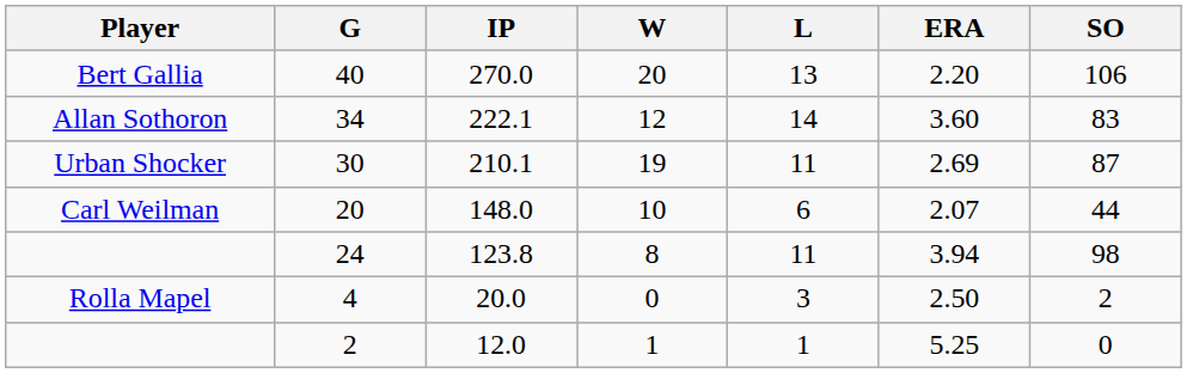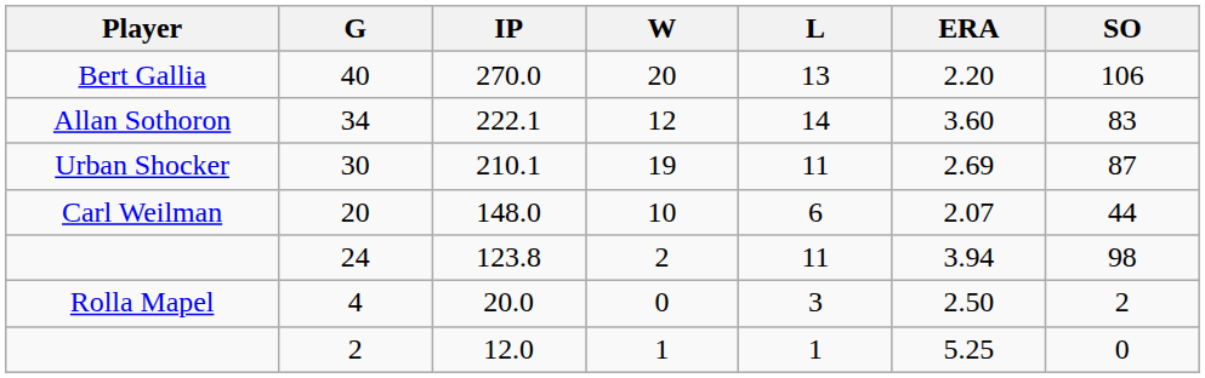24 | W: 8 -> 2
